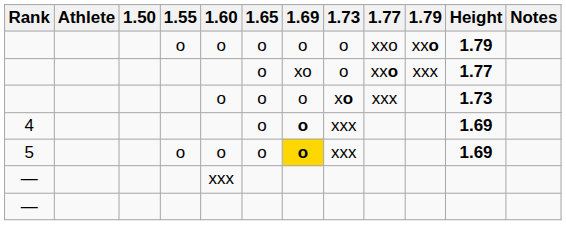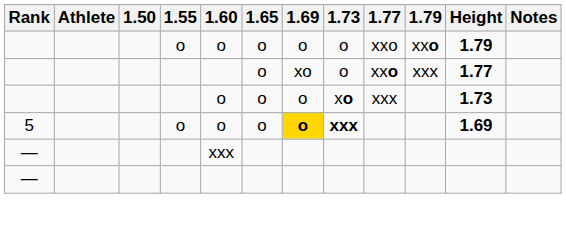- row: 4 | o | o | xxx | 1.69
5 | 1.73: normal -> bold
